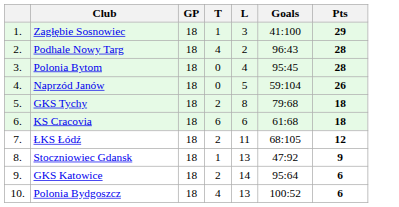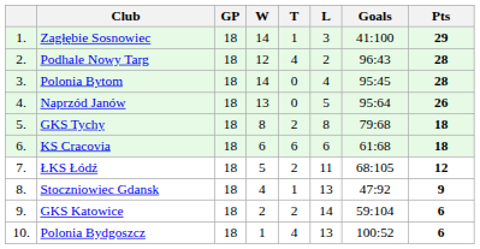+ column: W | 14 | 12 | 14 | 13 | 8 | 6 | 5 | 4 | 2 | 1
Naprzód Janów | Goals: 59:104 -> 95:64
GKS Katowice | Goals: 95:64 -> 59:104
